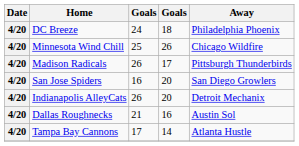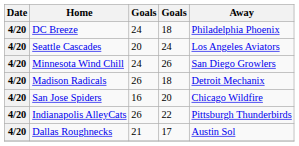+ row: 4/20 | Seattle Cascades | 20 | 24 | Los Angeles Aviators
Minnesota Wind Chill | column 3: 25 -> 24
Minnesota Wind Chill | Away: Chicago Wildfire -> San Diego Growlers
Madison Radicals | column 4: 17 -> 18
Madison Radicals | Away: Pittsburgh Thunderbirds -> Detroit Mechanix
San Jose Spiders | Away: San Diego Growlers -> Chicago Wildfire
Indianapolis AlleyCats | column 4: 20 -> 22
Indianapolis AlleyCats | Away: Detroit Mechanix -> Pittsburgh Thunderbirds
Dallas Roughnecks | column 4: 16 -> 17
- row: 4/20 | Tampa Bay Cannons | 17 | 14 | Atlanta Hustle
